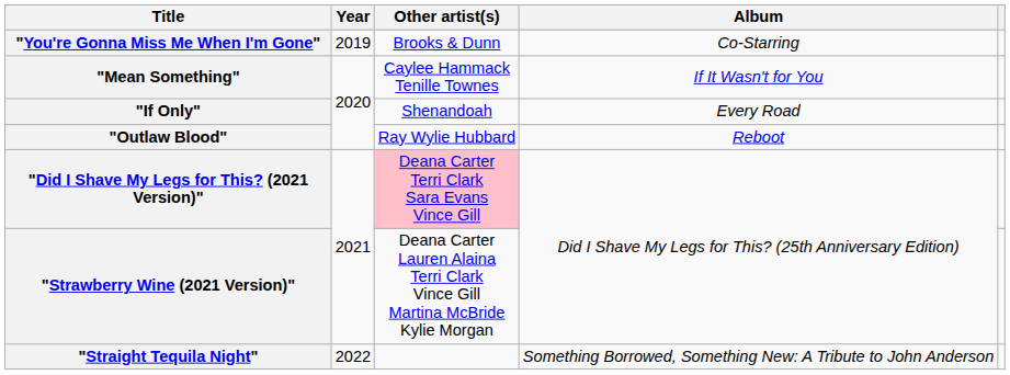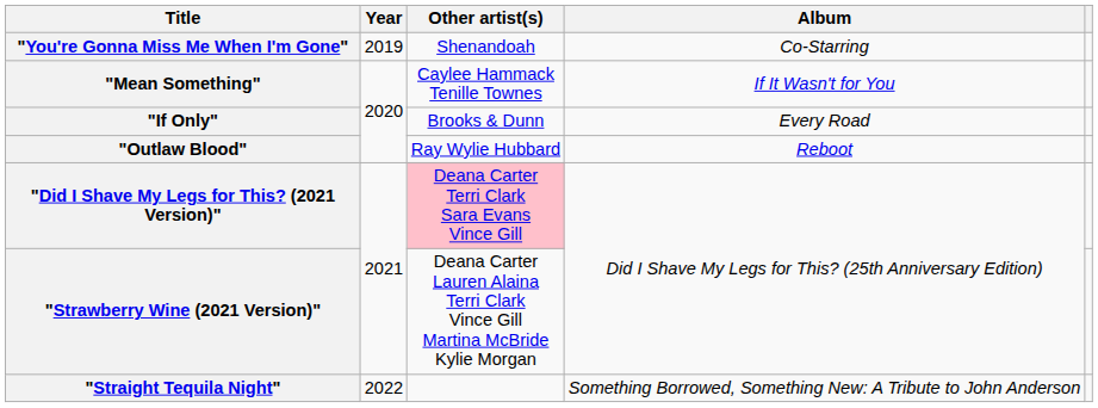"You're Gonna Miss Me When I'm Gone" | Other artist(s): Brooks & Dunn -> Shenandoah
"If Only" | Other artist(s): Shenandoah -> Brooks & Dunn
